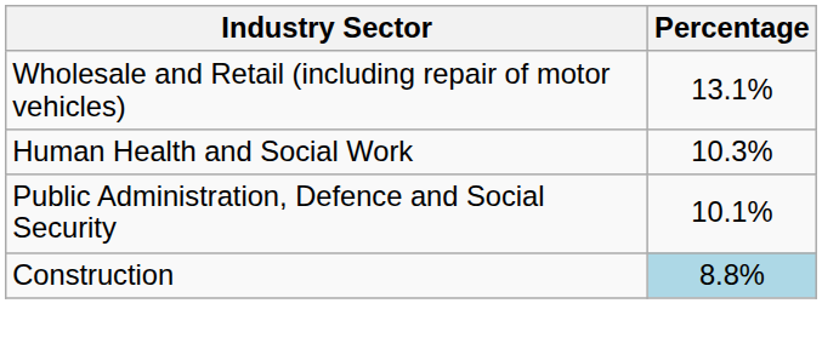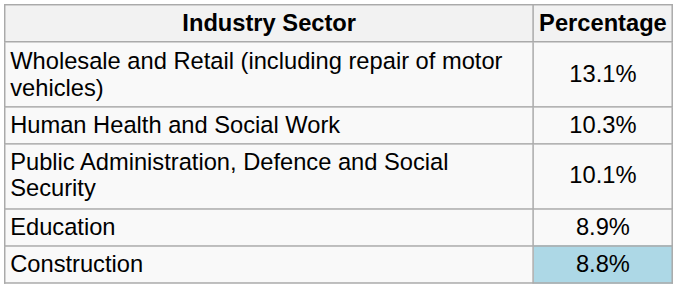+ row: Education | 8.9%
